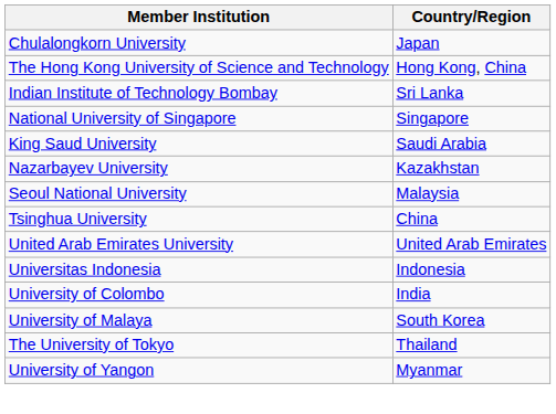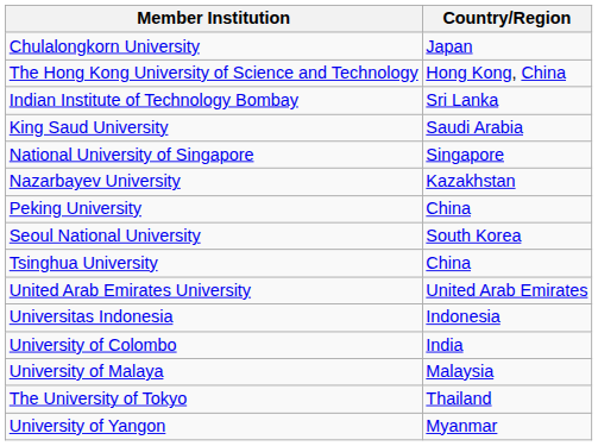rows swapped: King Saud University <-> National University of Singapore
+ row: Peking University | China
Seoul National University | Country/Region: Malaysia -> South Korea
University of Malaya | Country/Region: South Korea -> Malaysia
